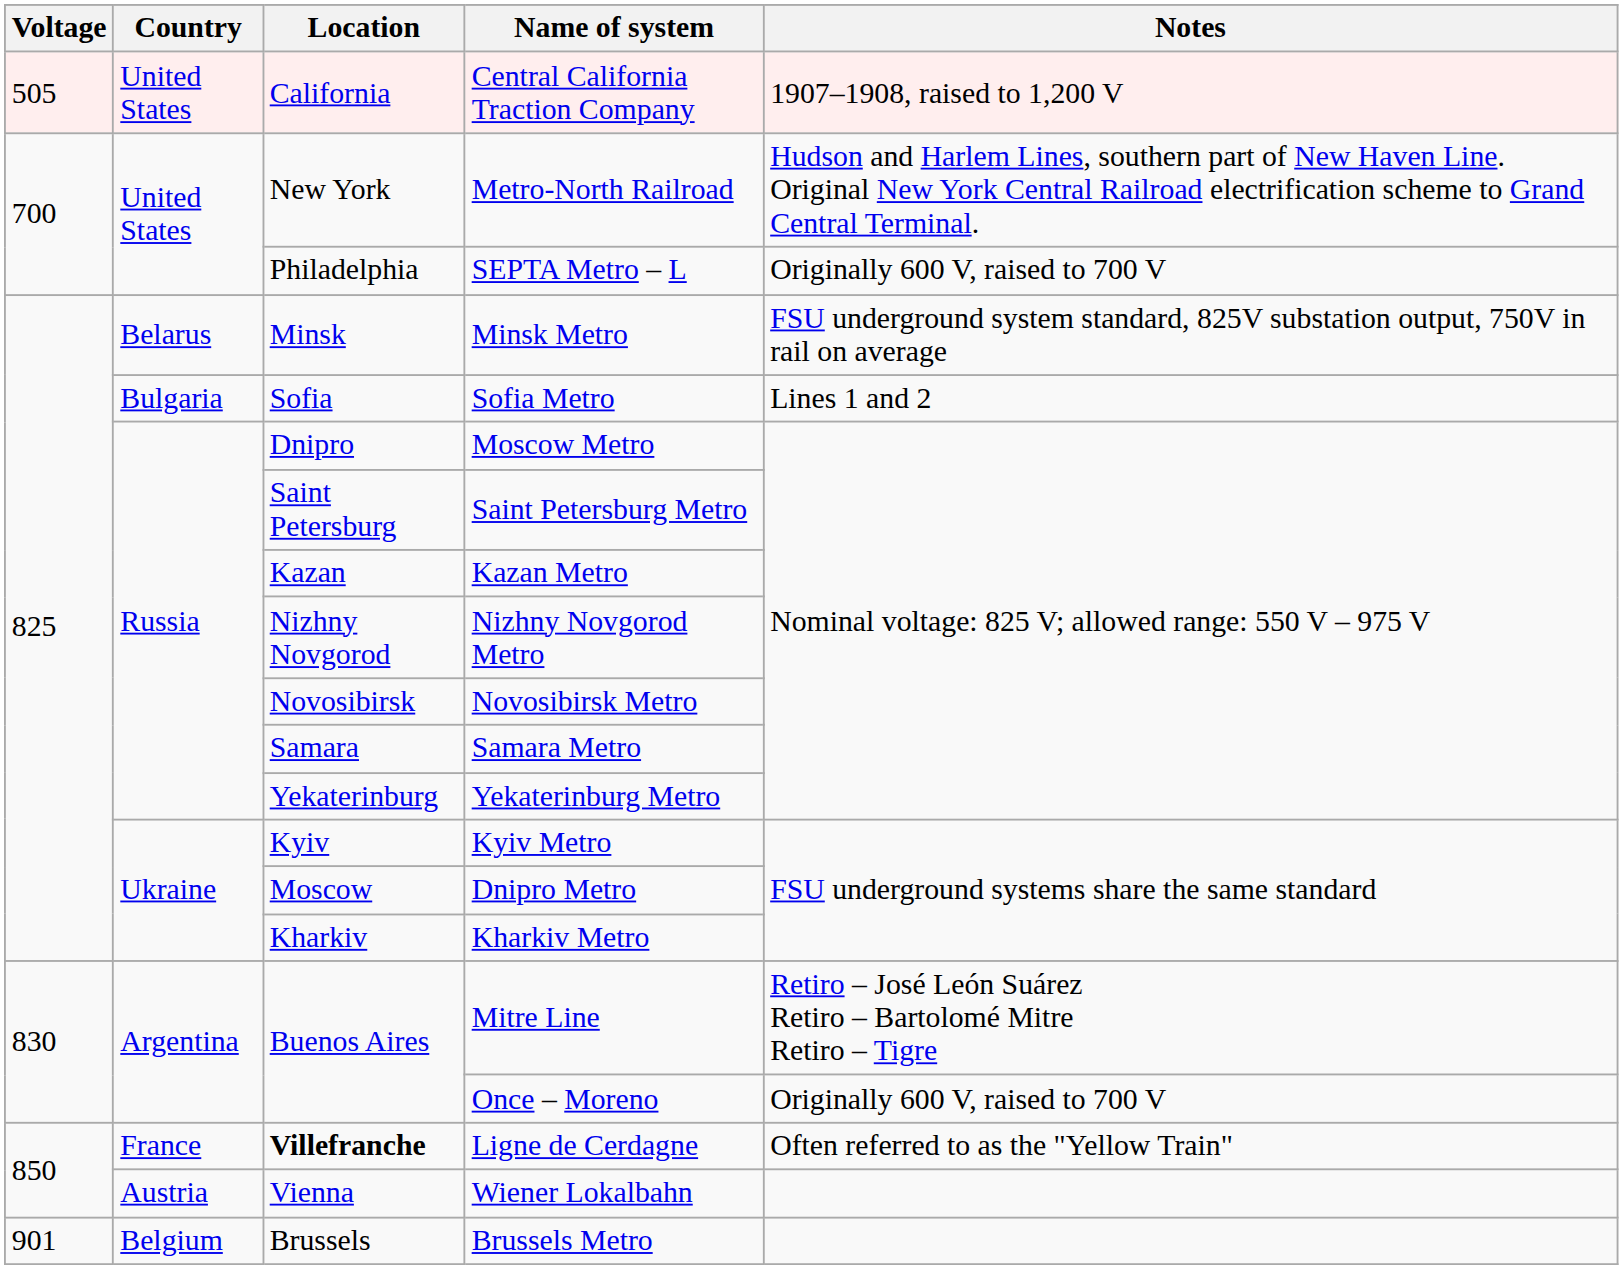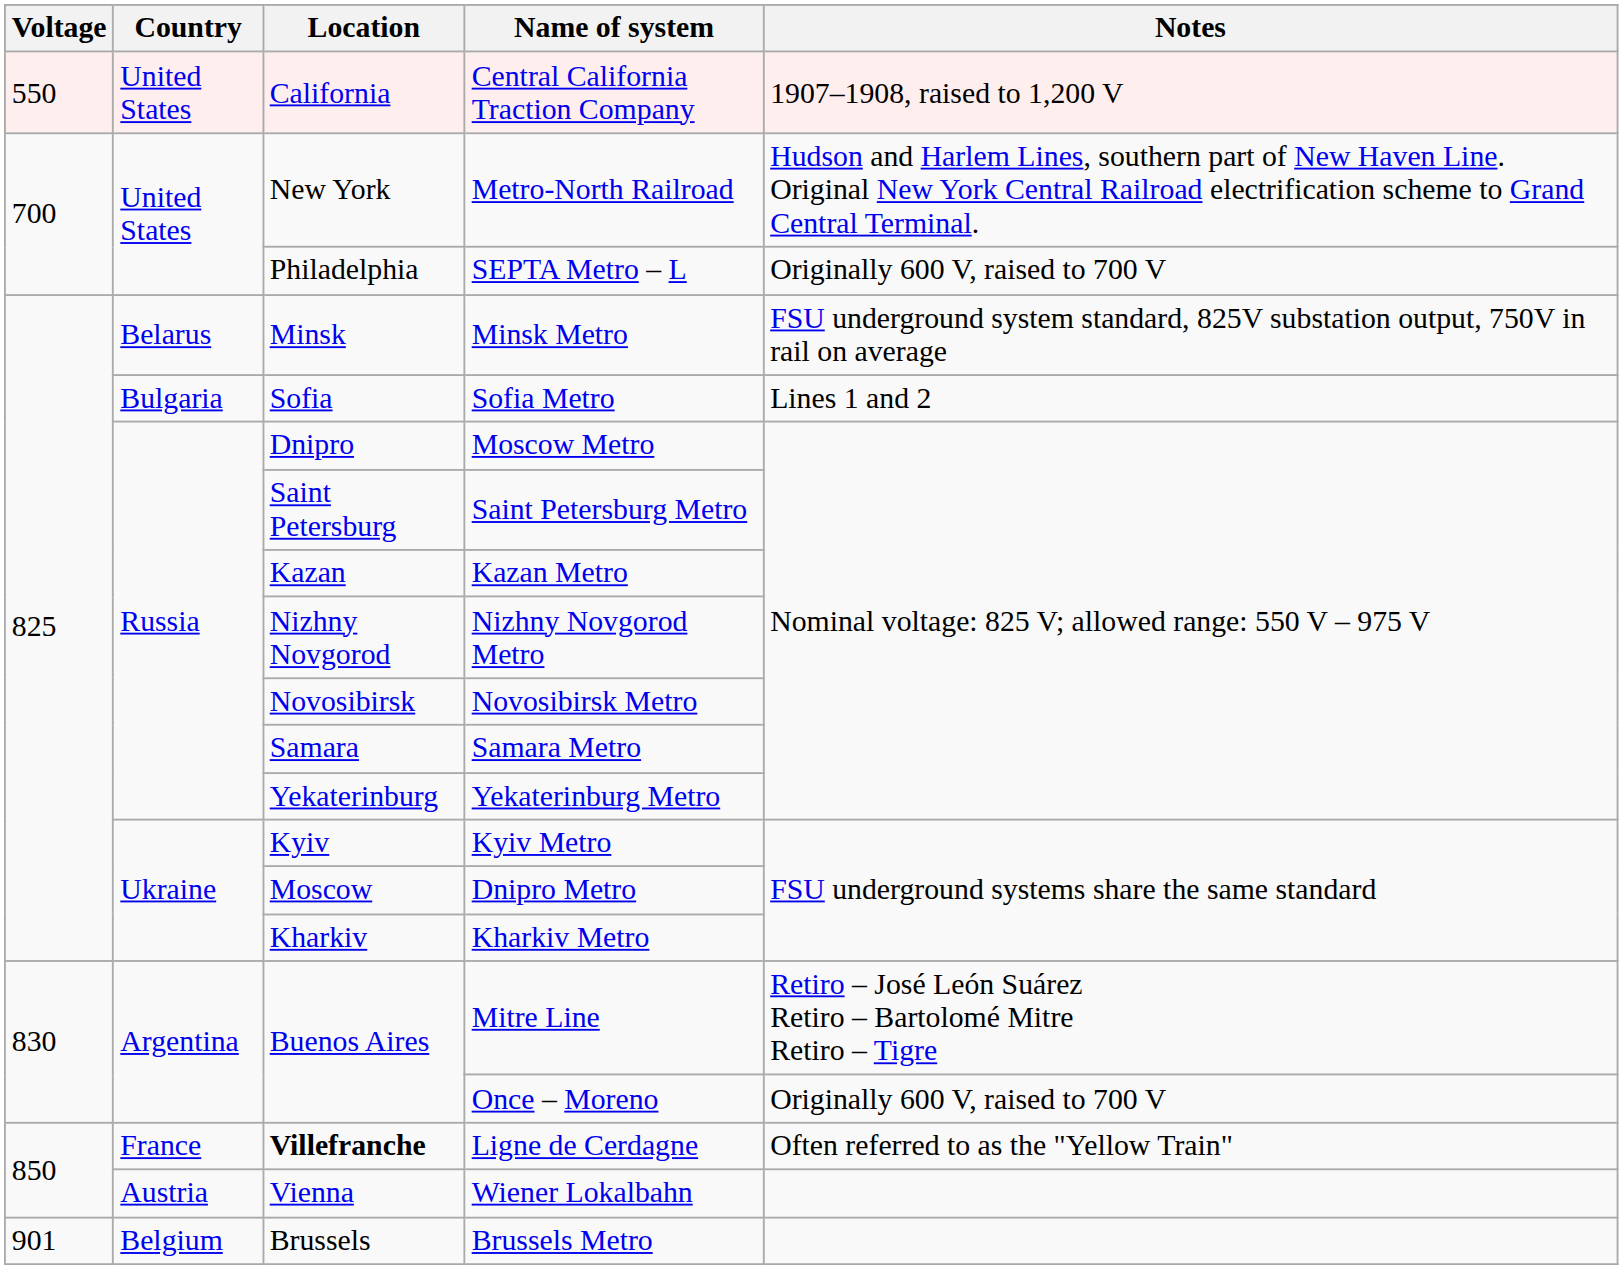Central California Traction Company | Voltage: 505 -> 550
